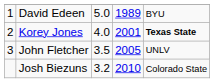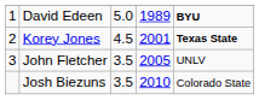David Edeen | column 5: normal -> bold
Korey Jones | column 3: 4.0 -> 4.5
Josh Biezuns | column 3: 3.2 -> 3.5
